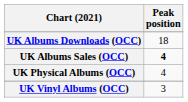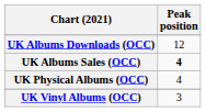UK Albums Downloads (OCC) | Peak position: 18 -> 12
